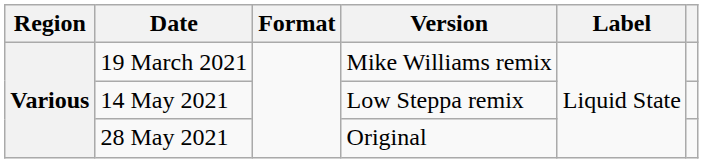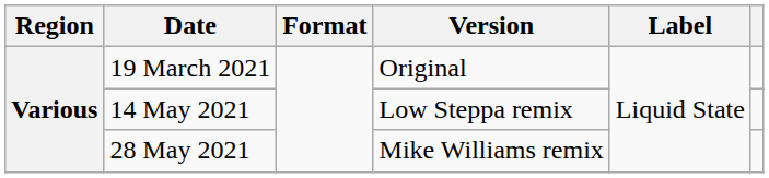19 March 2021 | Version: Mike Williams remix -> Original
28 May 2021 | Version: Original -> Mike Williams remix
